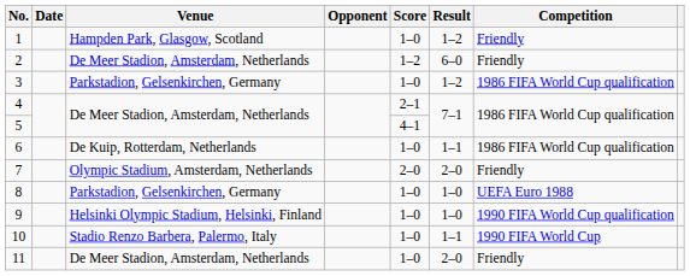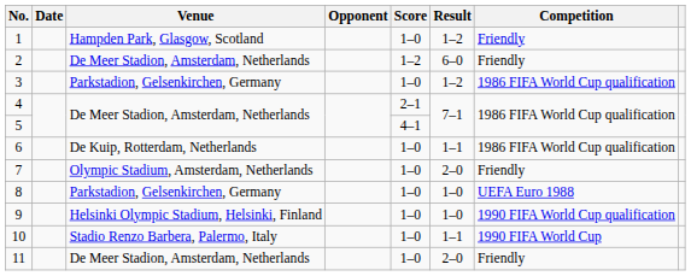7 | Score: 2–0 -> 1–0
